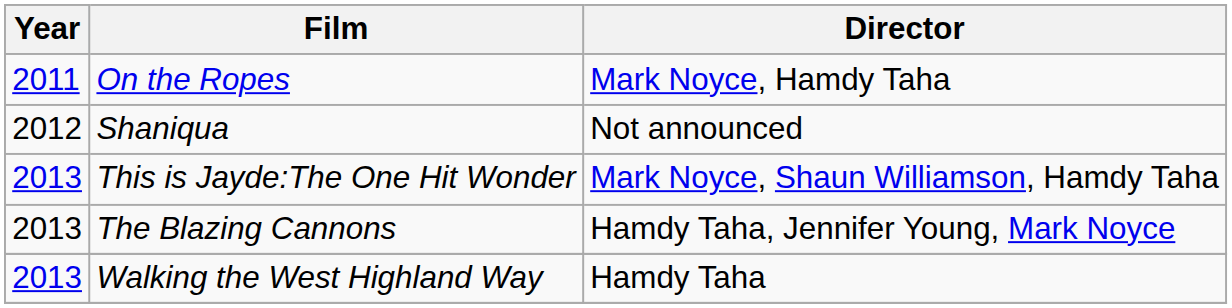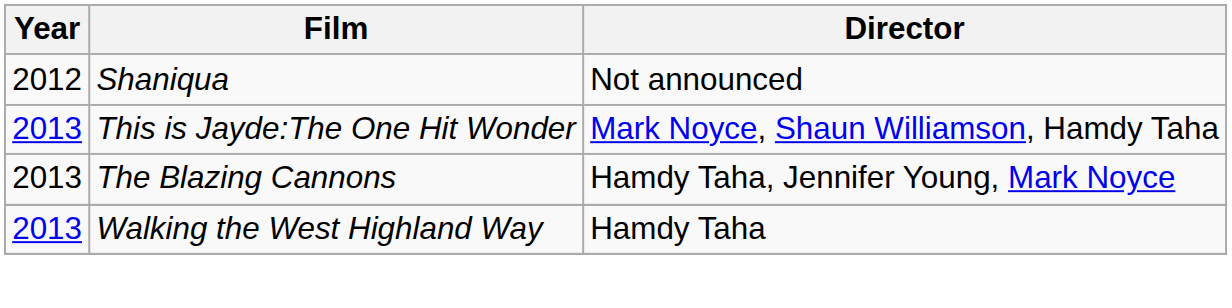- row: 2011 | On the Ropes | Mark Noyce, Hamdy Taha
